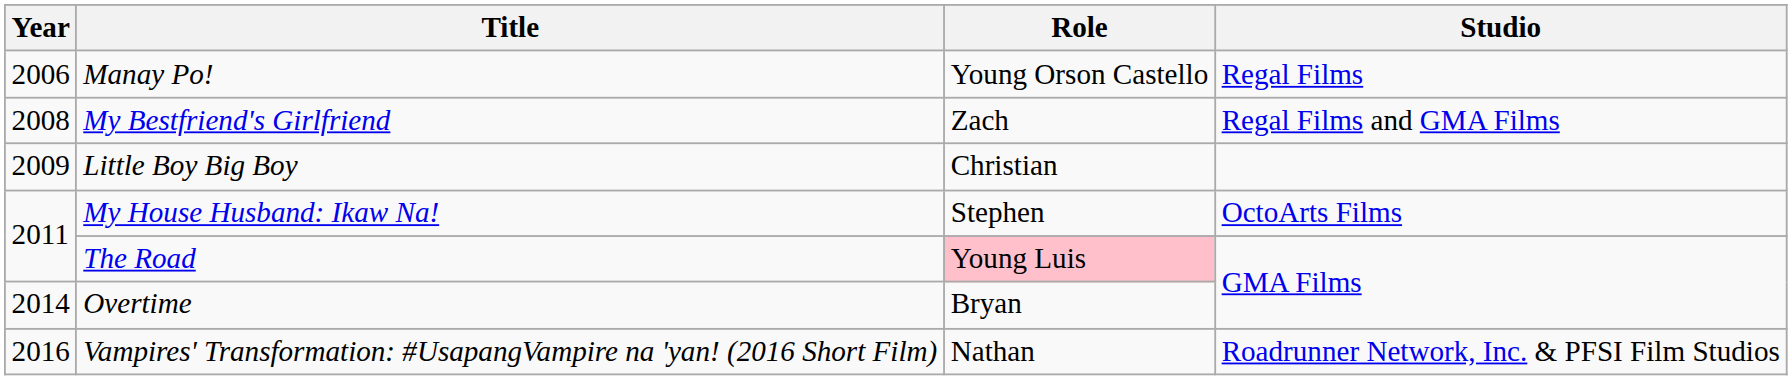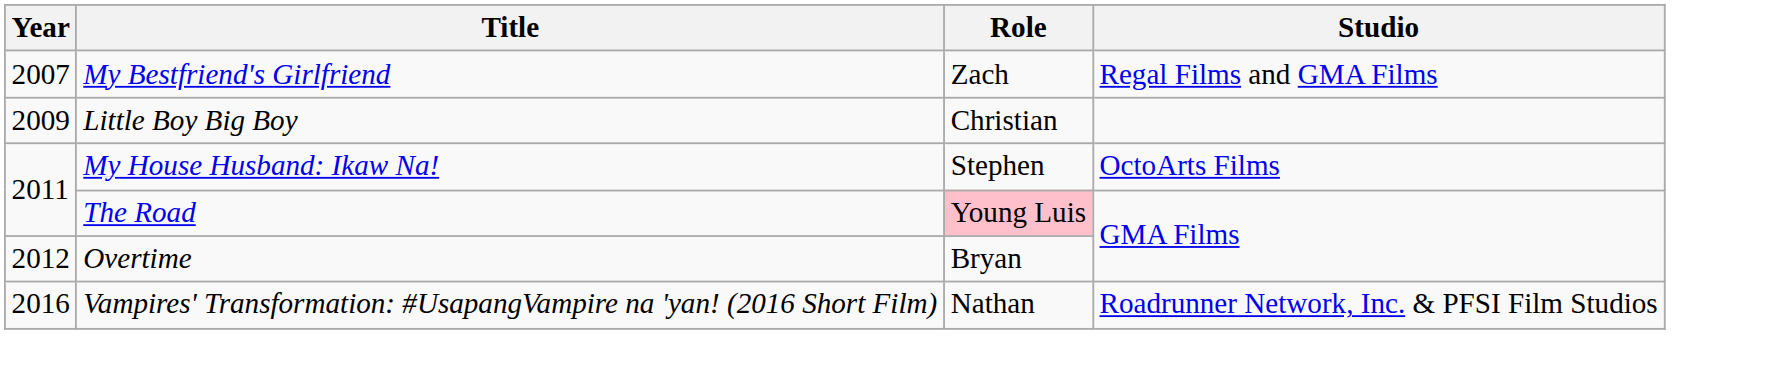- row: 2006 | Manay Po! | Young Orson Castello | Regal Films
My Bestfriend's Girlfriend | Year: 2008 -> 2007
Overtime | Year: 2014 -> 2012
